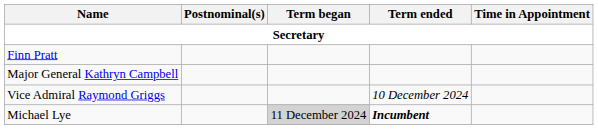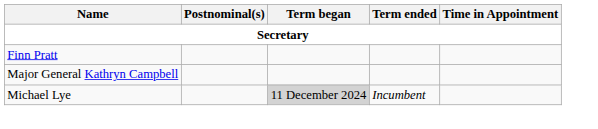- row: Vice Admiral Raymond Griggs | 10 December 2024
Michael Lye | Term ended: bold -> normal
